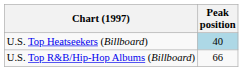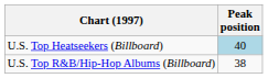U.S. Top R&B/Hip-Hop Albums (Billboard) | Peak position: 66 -> 38
